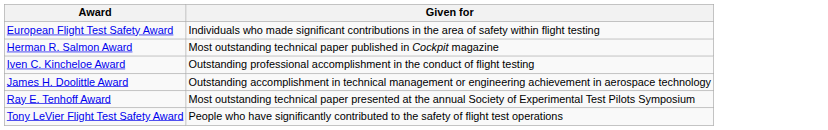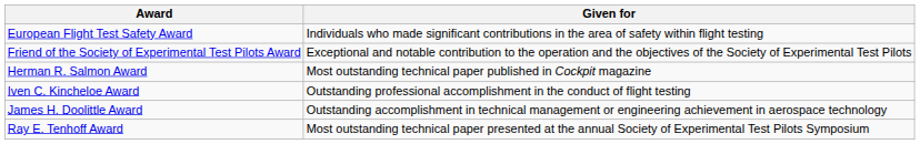+ row: Friend of the Society of Experimental Test Pilots Award | Exceptional and notable contribution to the operation and the objectives of the Society of Experimental Test Pilots
- row: Tony LeVier Flight Test Safety Award | People who have significantly contributed to the safety of flight test operations
